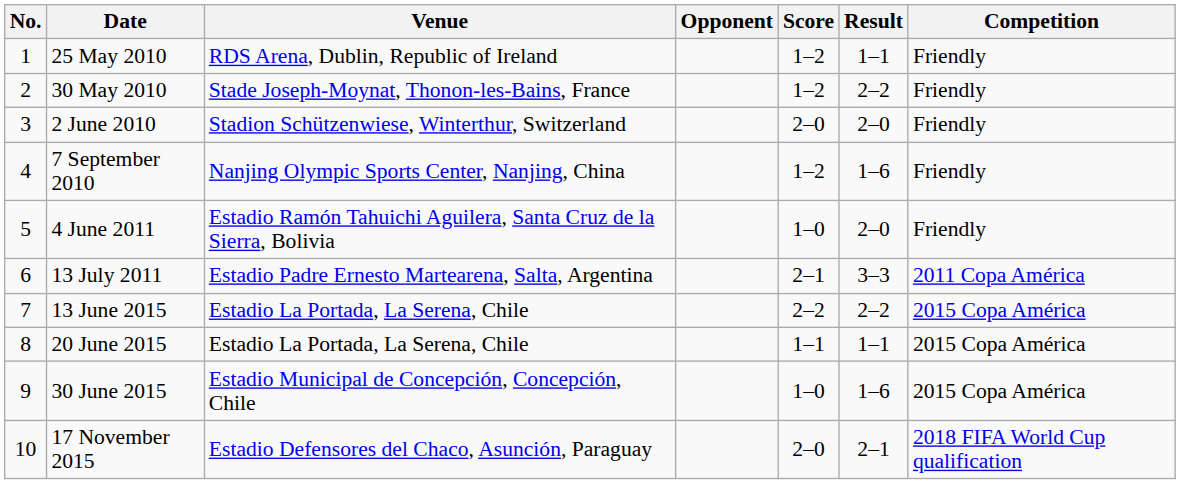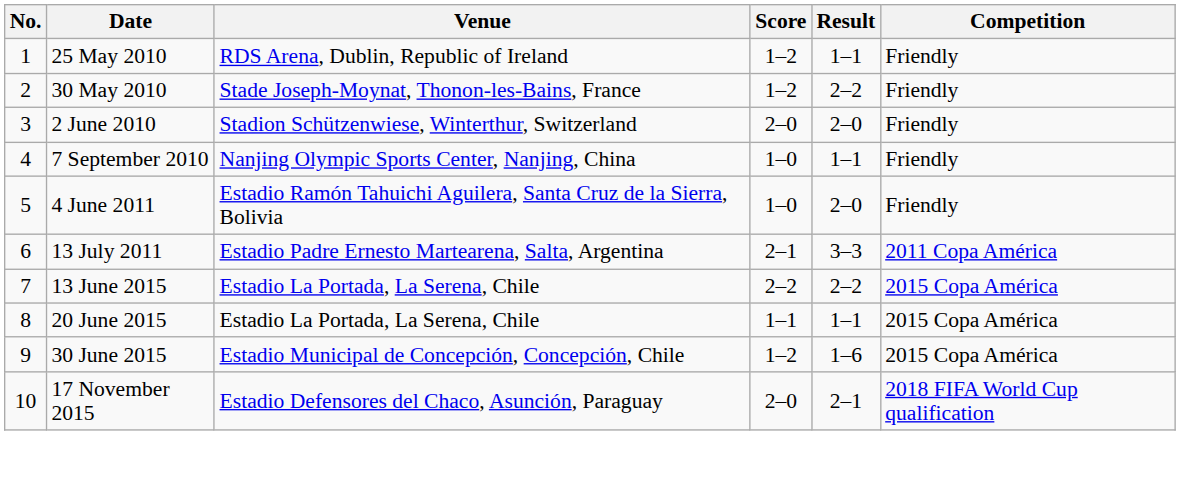- column: Opponent
7 September 2010 | Score: 1–2 -> 1–0
7 September 2010 | Result: 1–6 -> 1–1
30 June 2015 | Score: 1–0 -> 1–2
